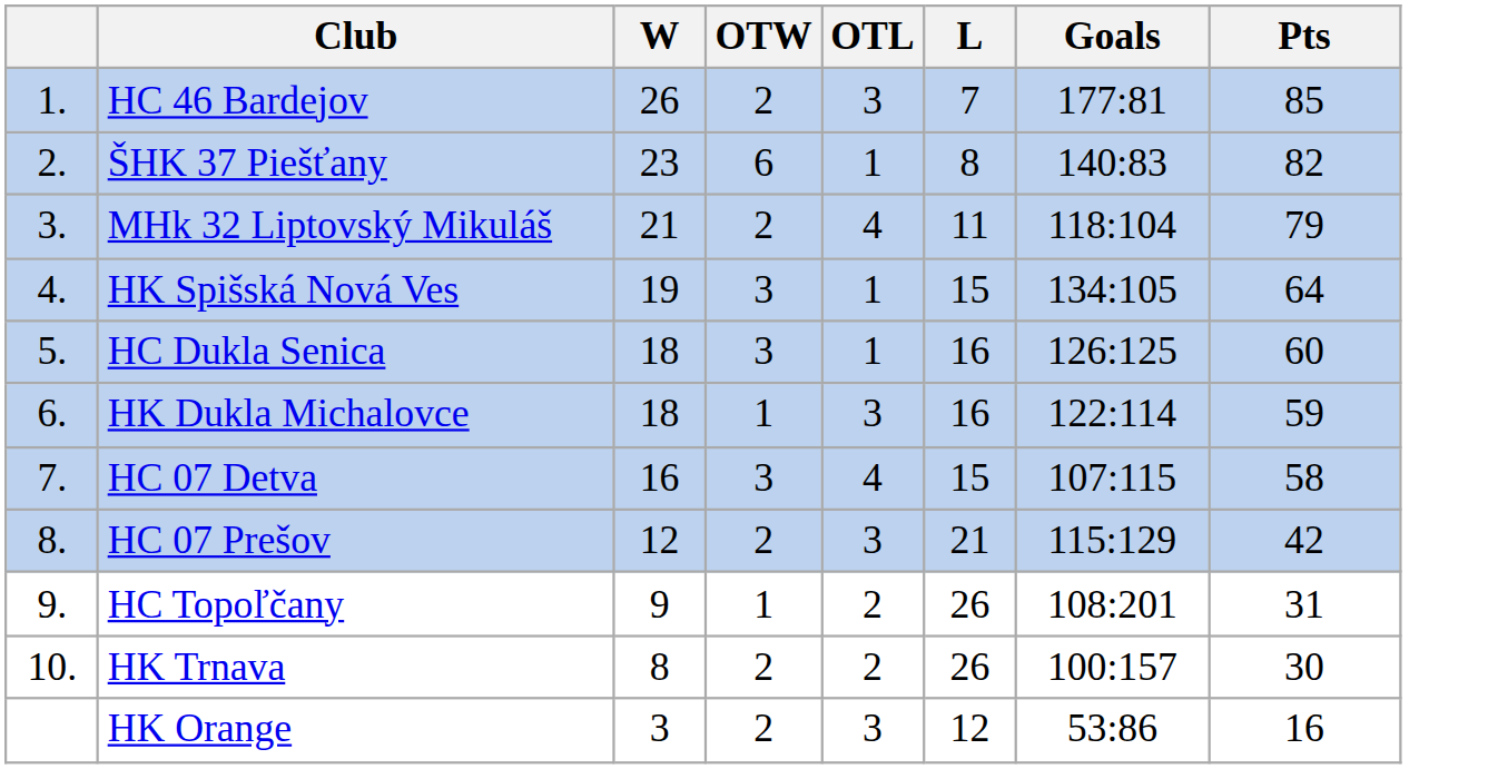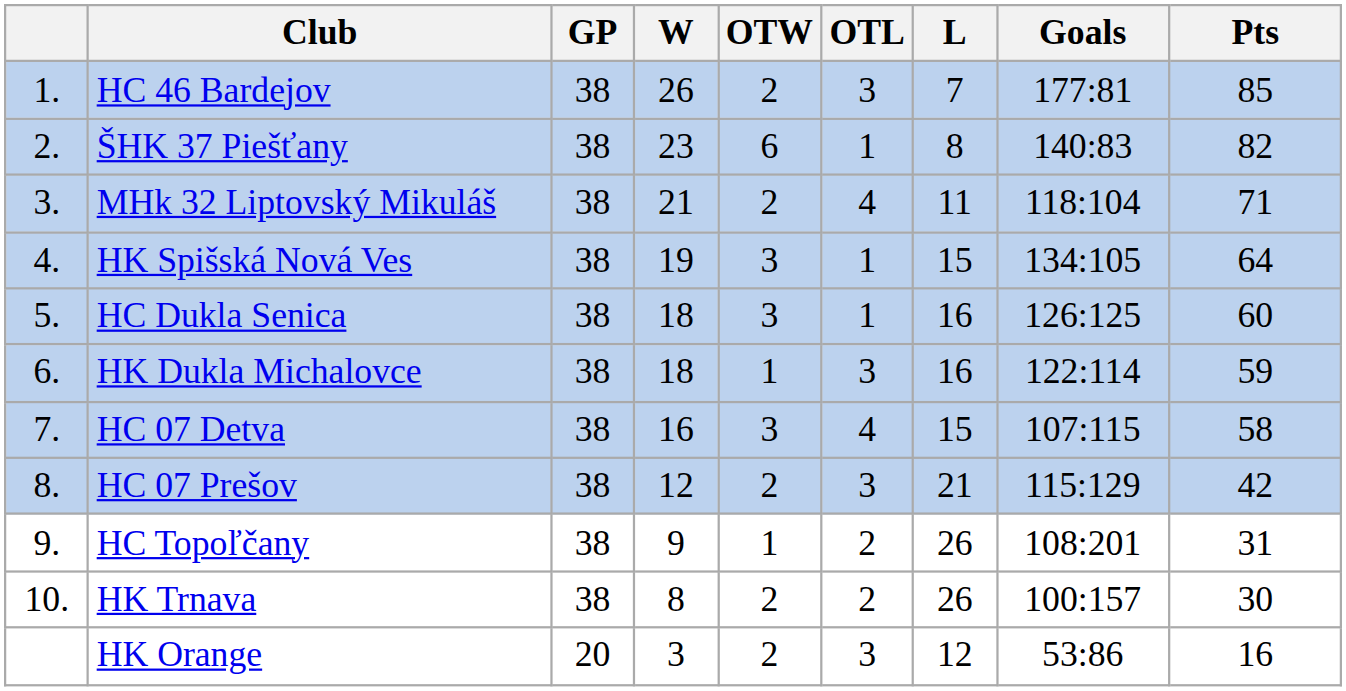+ column: GP | 38 | 38 | 38 | 38 | 38 | 38 | 38 | 38 | 38 | 38 | 20
MHk 32 Liptovský Mikuláš | Pts: 79 -> 71
